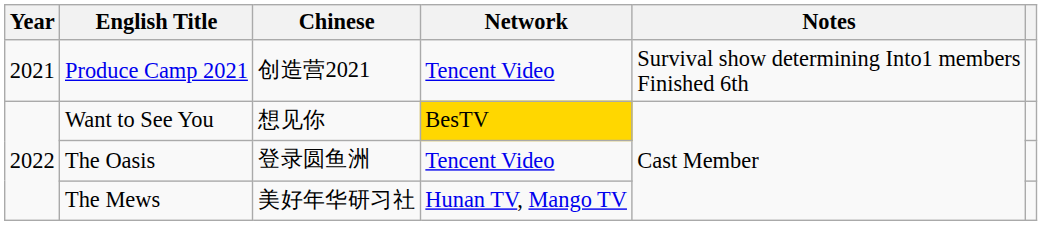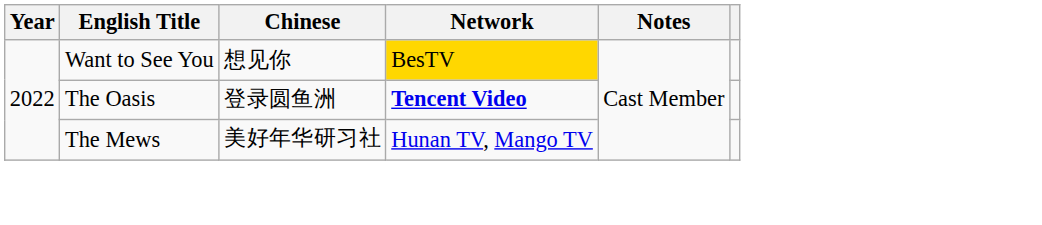- row: 2021 | Produce Camp 2021 | 创造营2021 | Tencent Video | Survival show determining Into1 members Finished 6th
The Oasis | Network: normal -> bold
